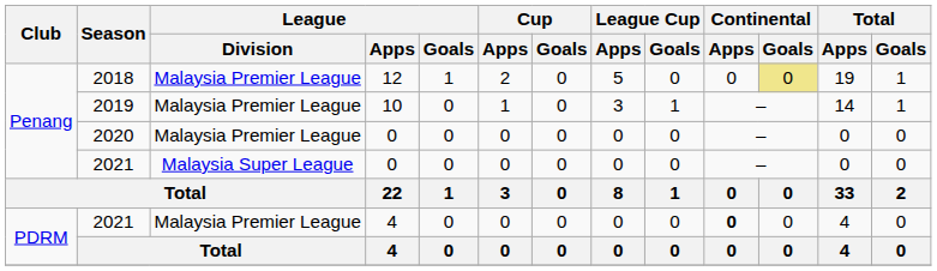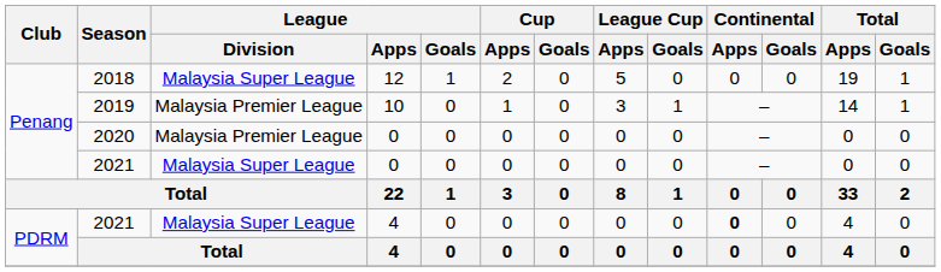2018 | League / Division: Malaysia Premier League -> Malaysia Super League
2018 | Continental / Goals: khaki background -> no background
2021 / 4 | League / Division: Malaysia Premier League -> Malaysia Super League
